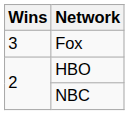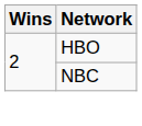- row: 3 | Fox
